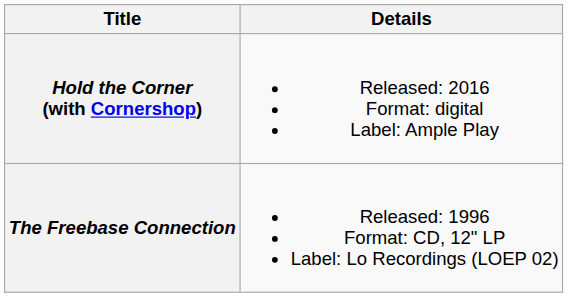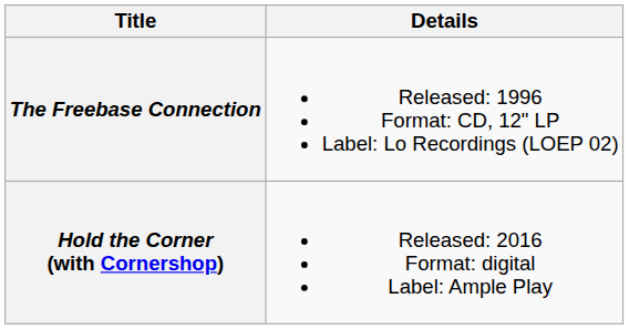rows swapped: The Freebase Connection <-> Hold the Corner (with Cornershop)
